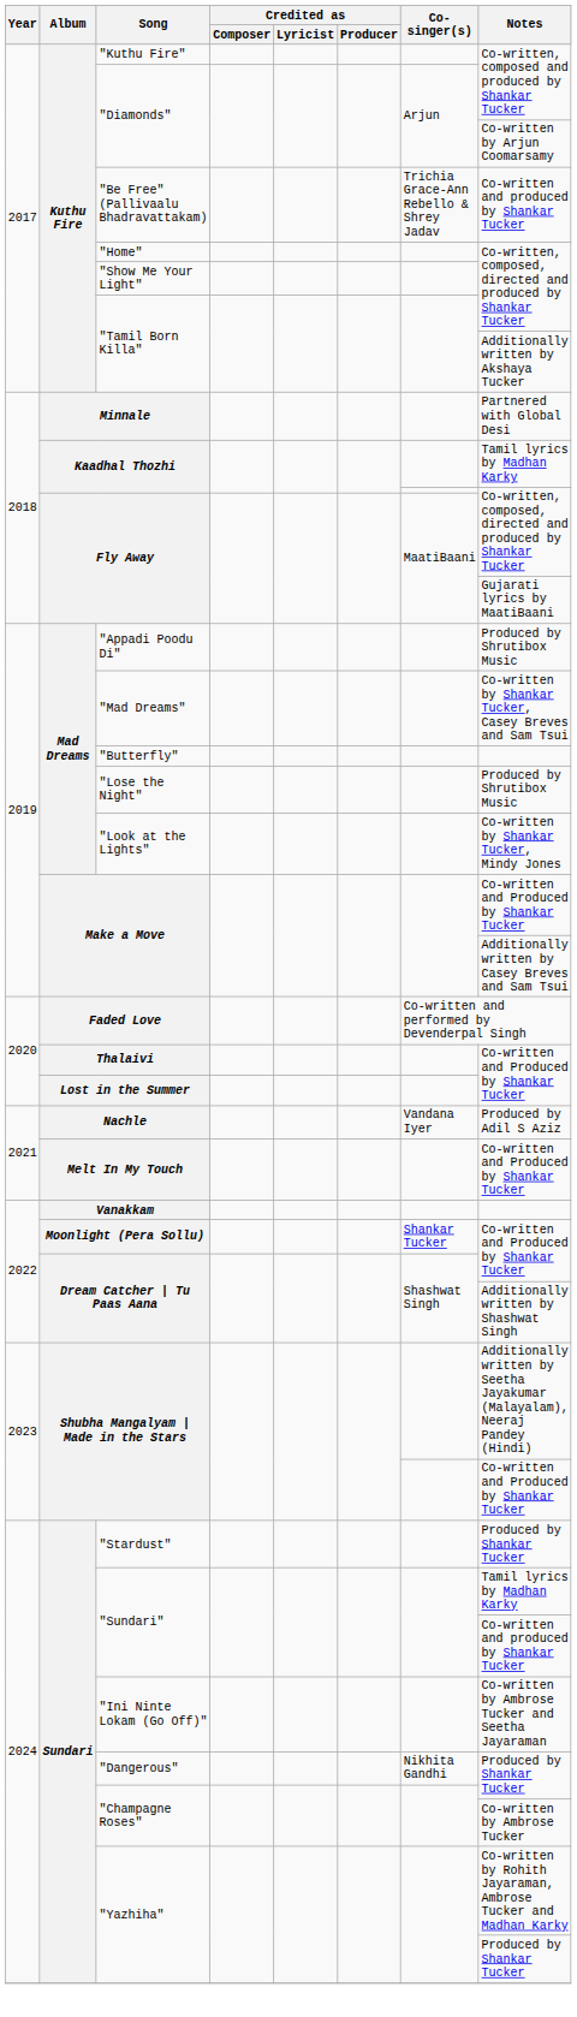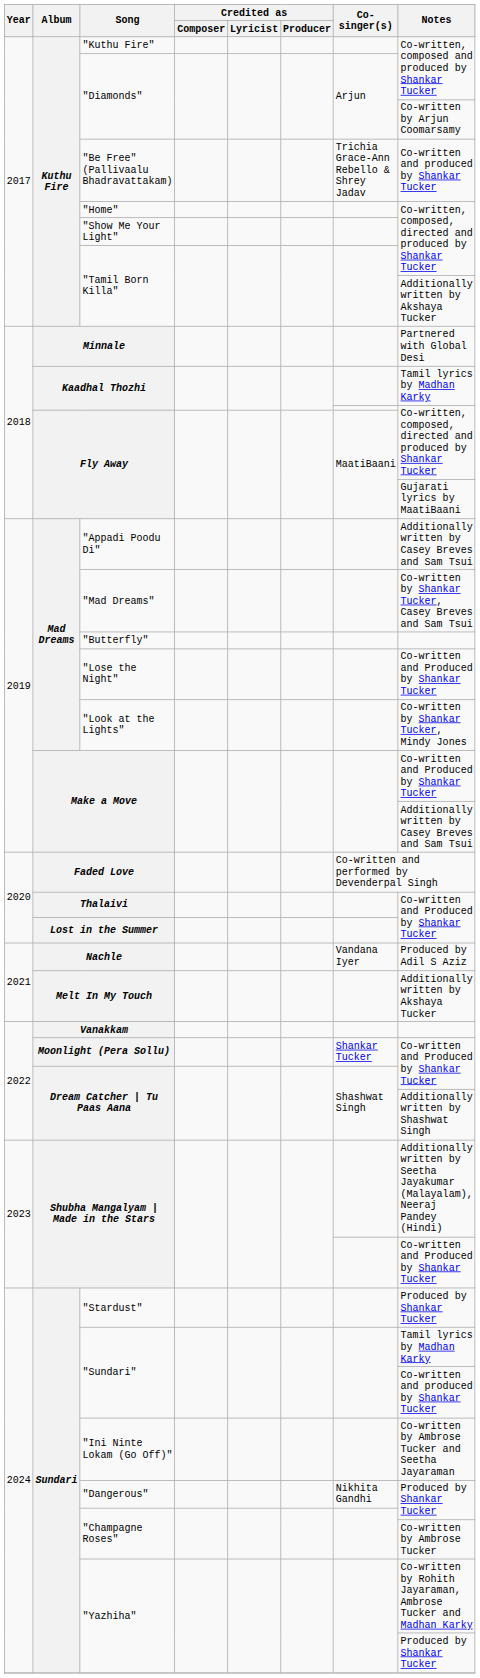"Appadi Poodu Di" | Notes: Produced by Shrutibox Music -> Additionally written by Casey Breves and Sam Tsui
"Lose the Night" | Notes: Produced by Shrutibox Music -> Co-written and Produced by Shankar Tucker
Melt In My Touch | Notes: Co-written and Produced by Shankar Tucker -> Additionally written by Akshaya Tucker
